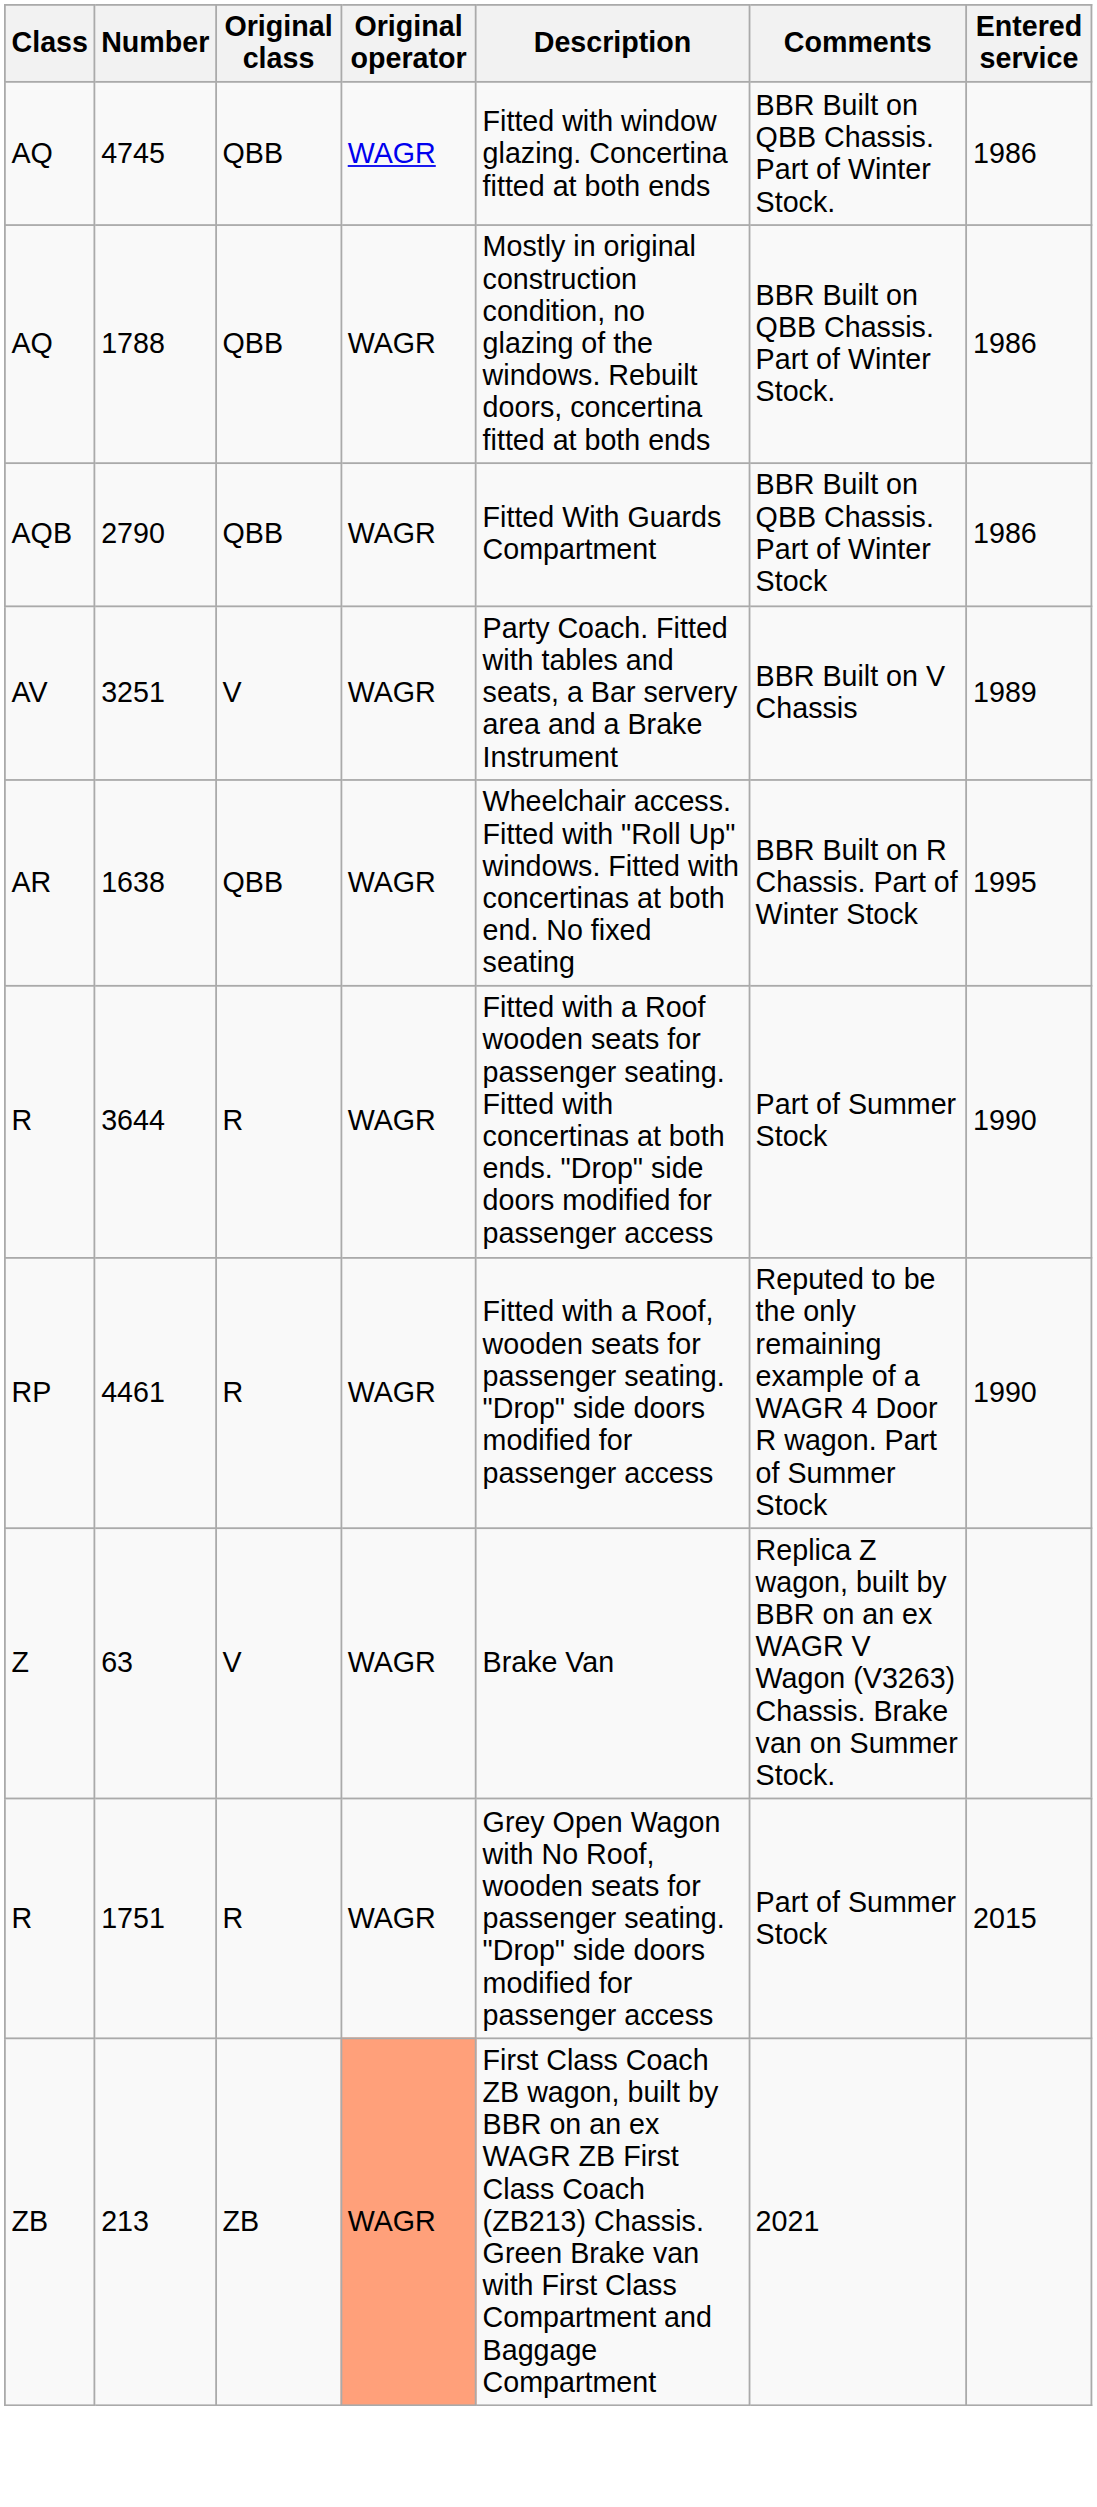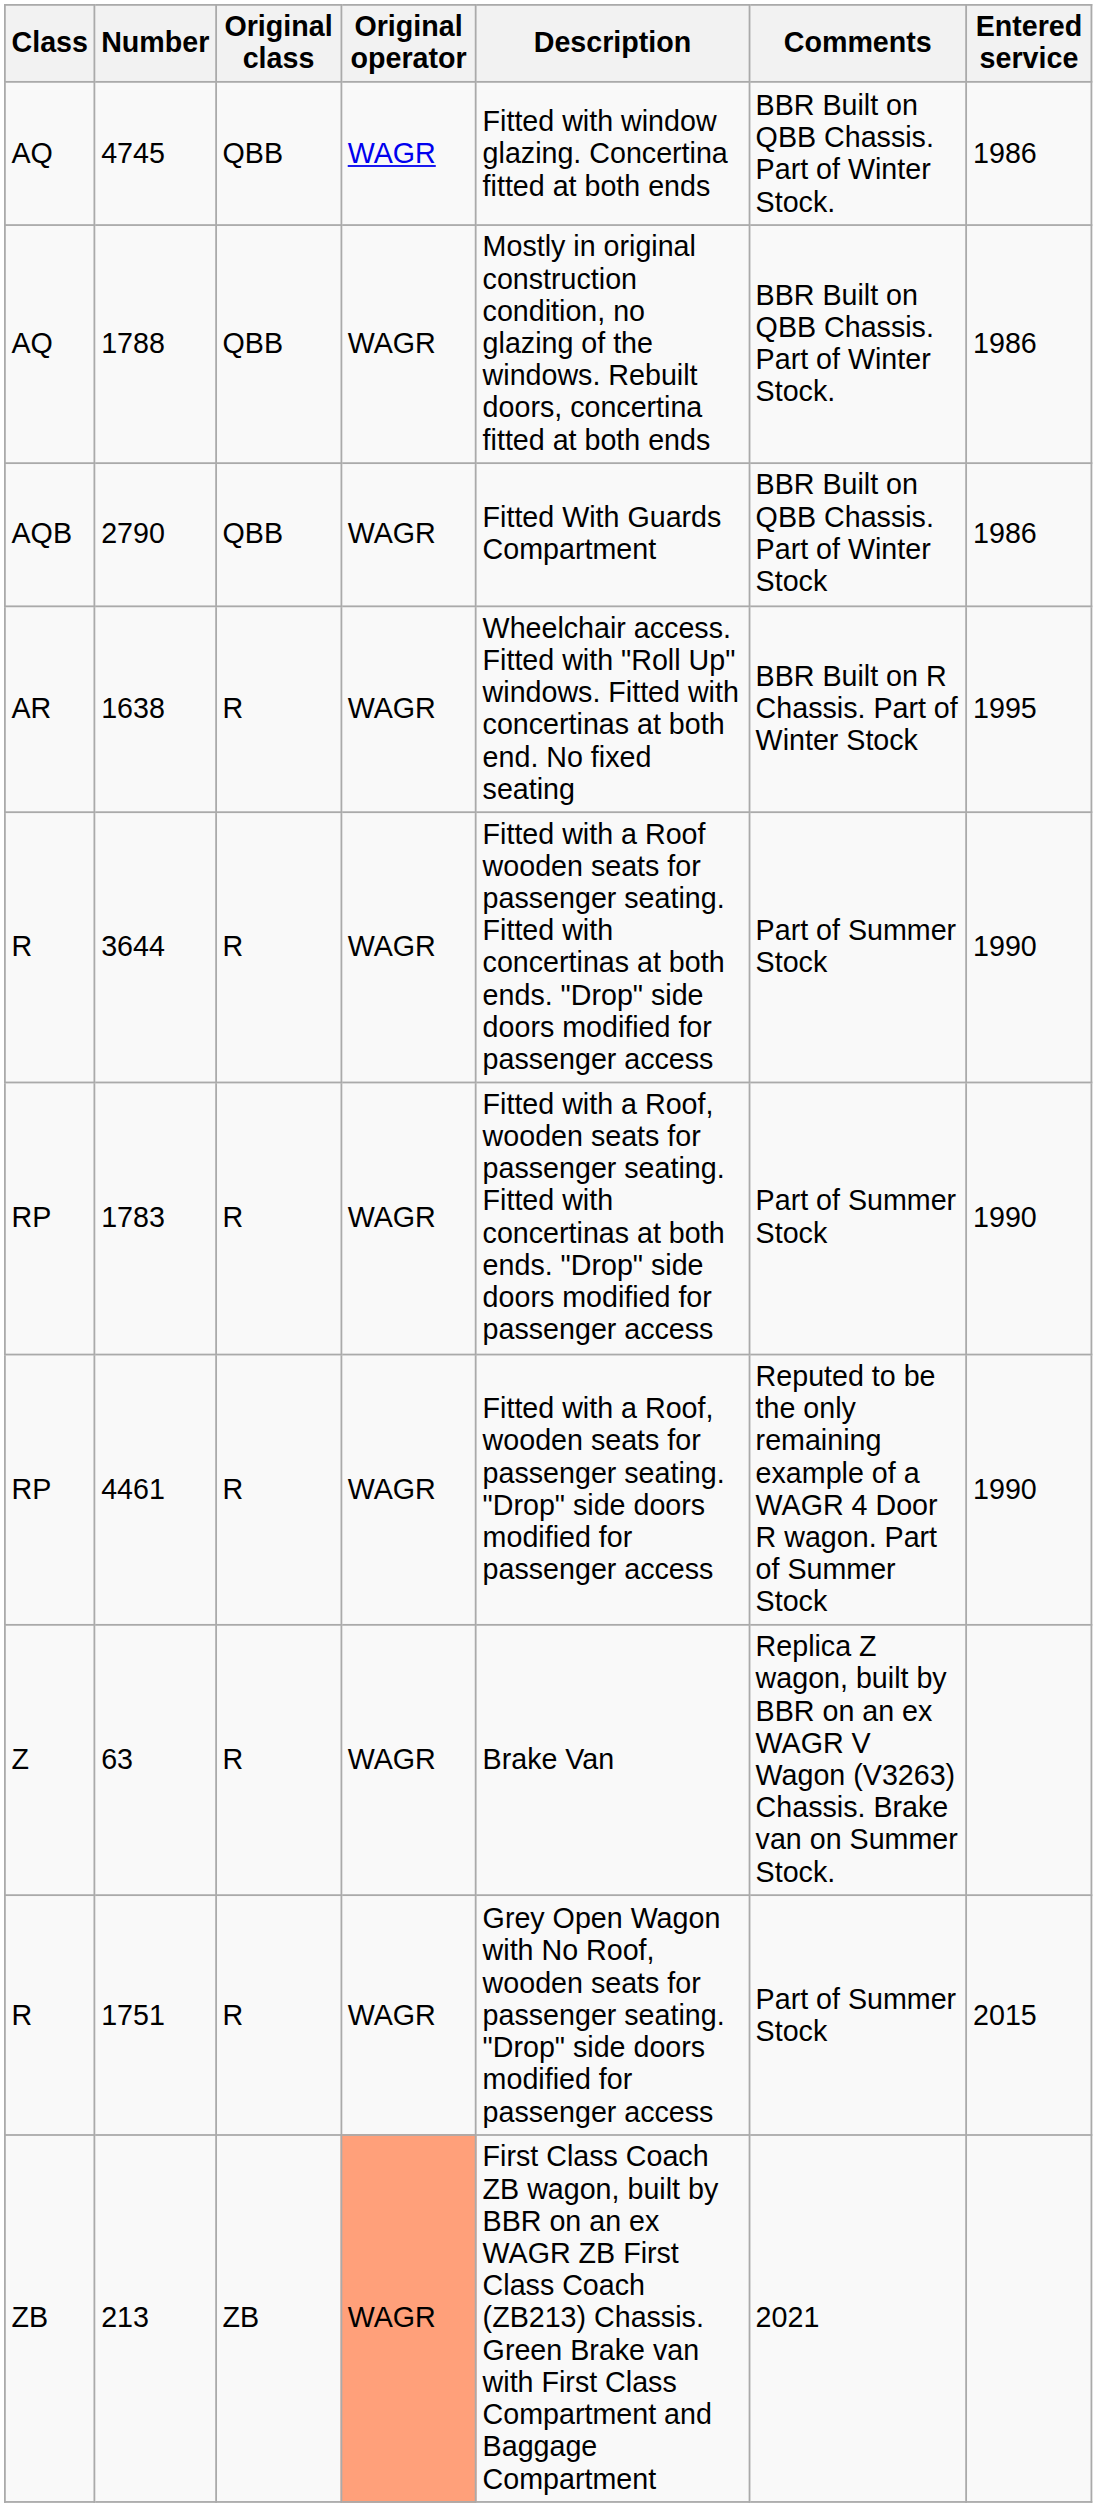- row: AV | 3251 | V | WAGR | Party Coach. Fitted with tables and seats, a Bar servery area and a Brake Instrument | BBR Built on V Chassis | 1989
1638 | Original class: QBB -> R
+ row: RP | 1783 | R | WAGR | Fitted with a Roof, wooden seats for passenger seating. Fitted with concertinas at both ends. "Drop" side doors modified for passenger access | Part of Summer Stock | 1990
63 | Original class: V -> R
